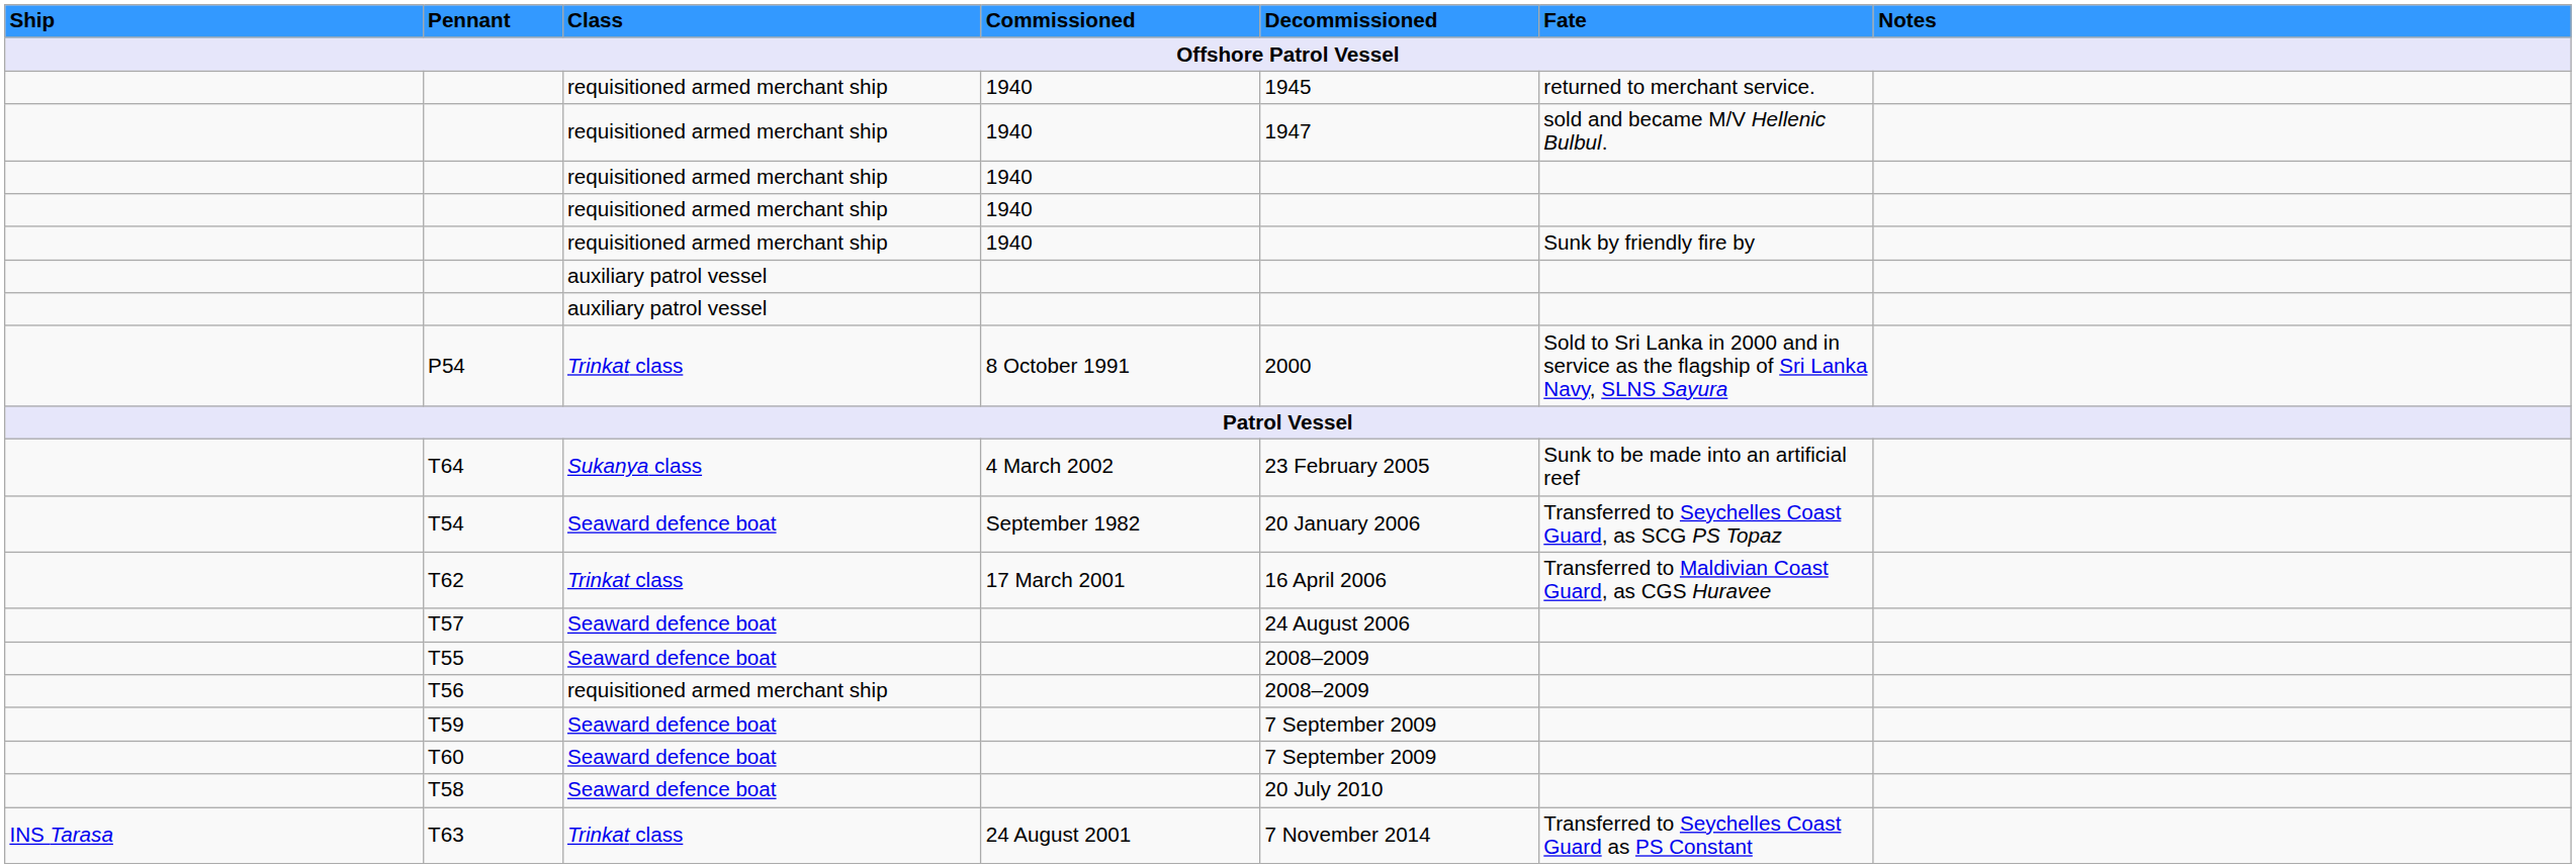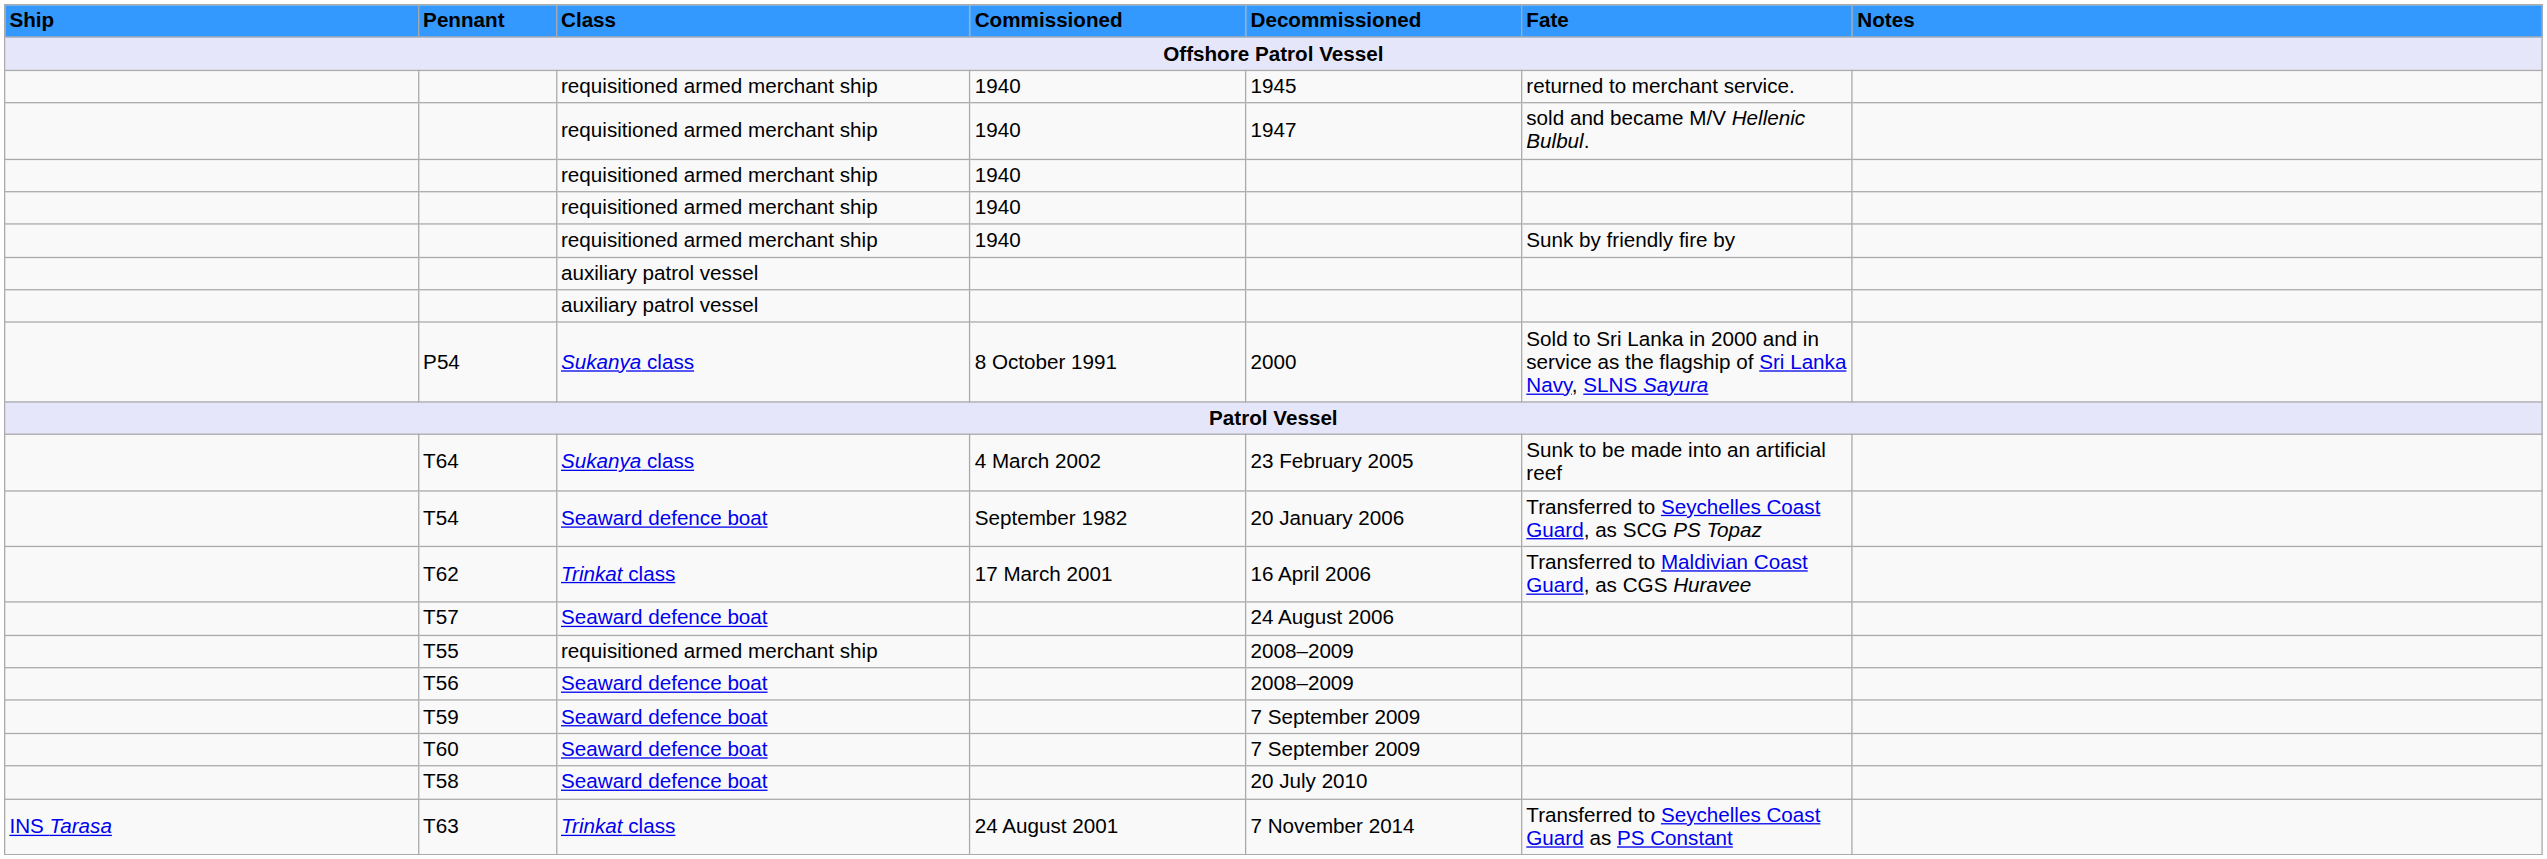P54 | Class: Trinkat class -> Sukanya class
T55 | Class: Seaward defence boat -> requisitioned armed merchant ship
T56 | Class: requisitioned armed merchant ship -> Seaward defence boat
